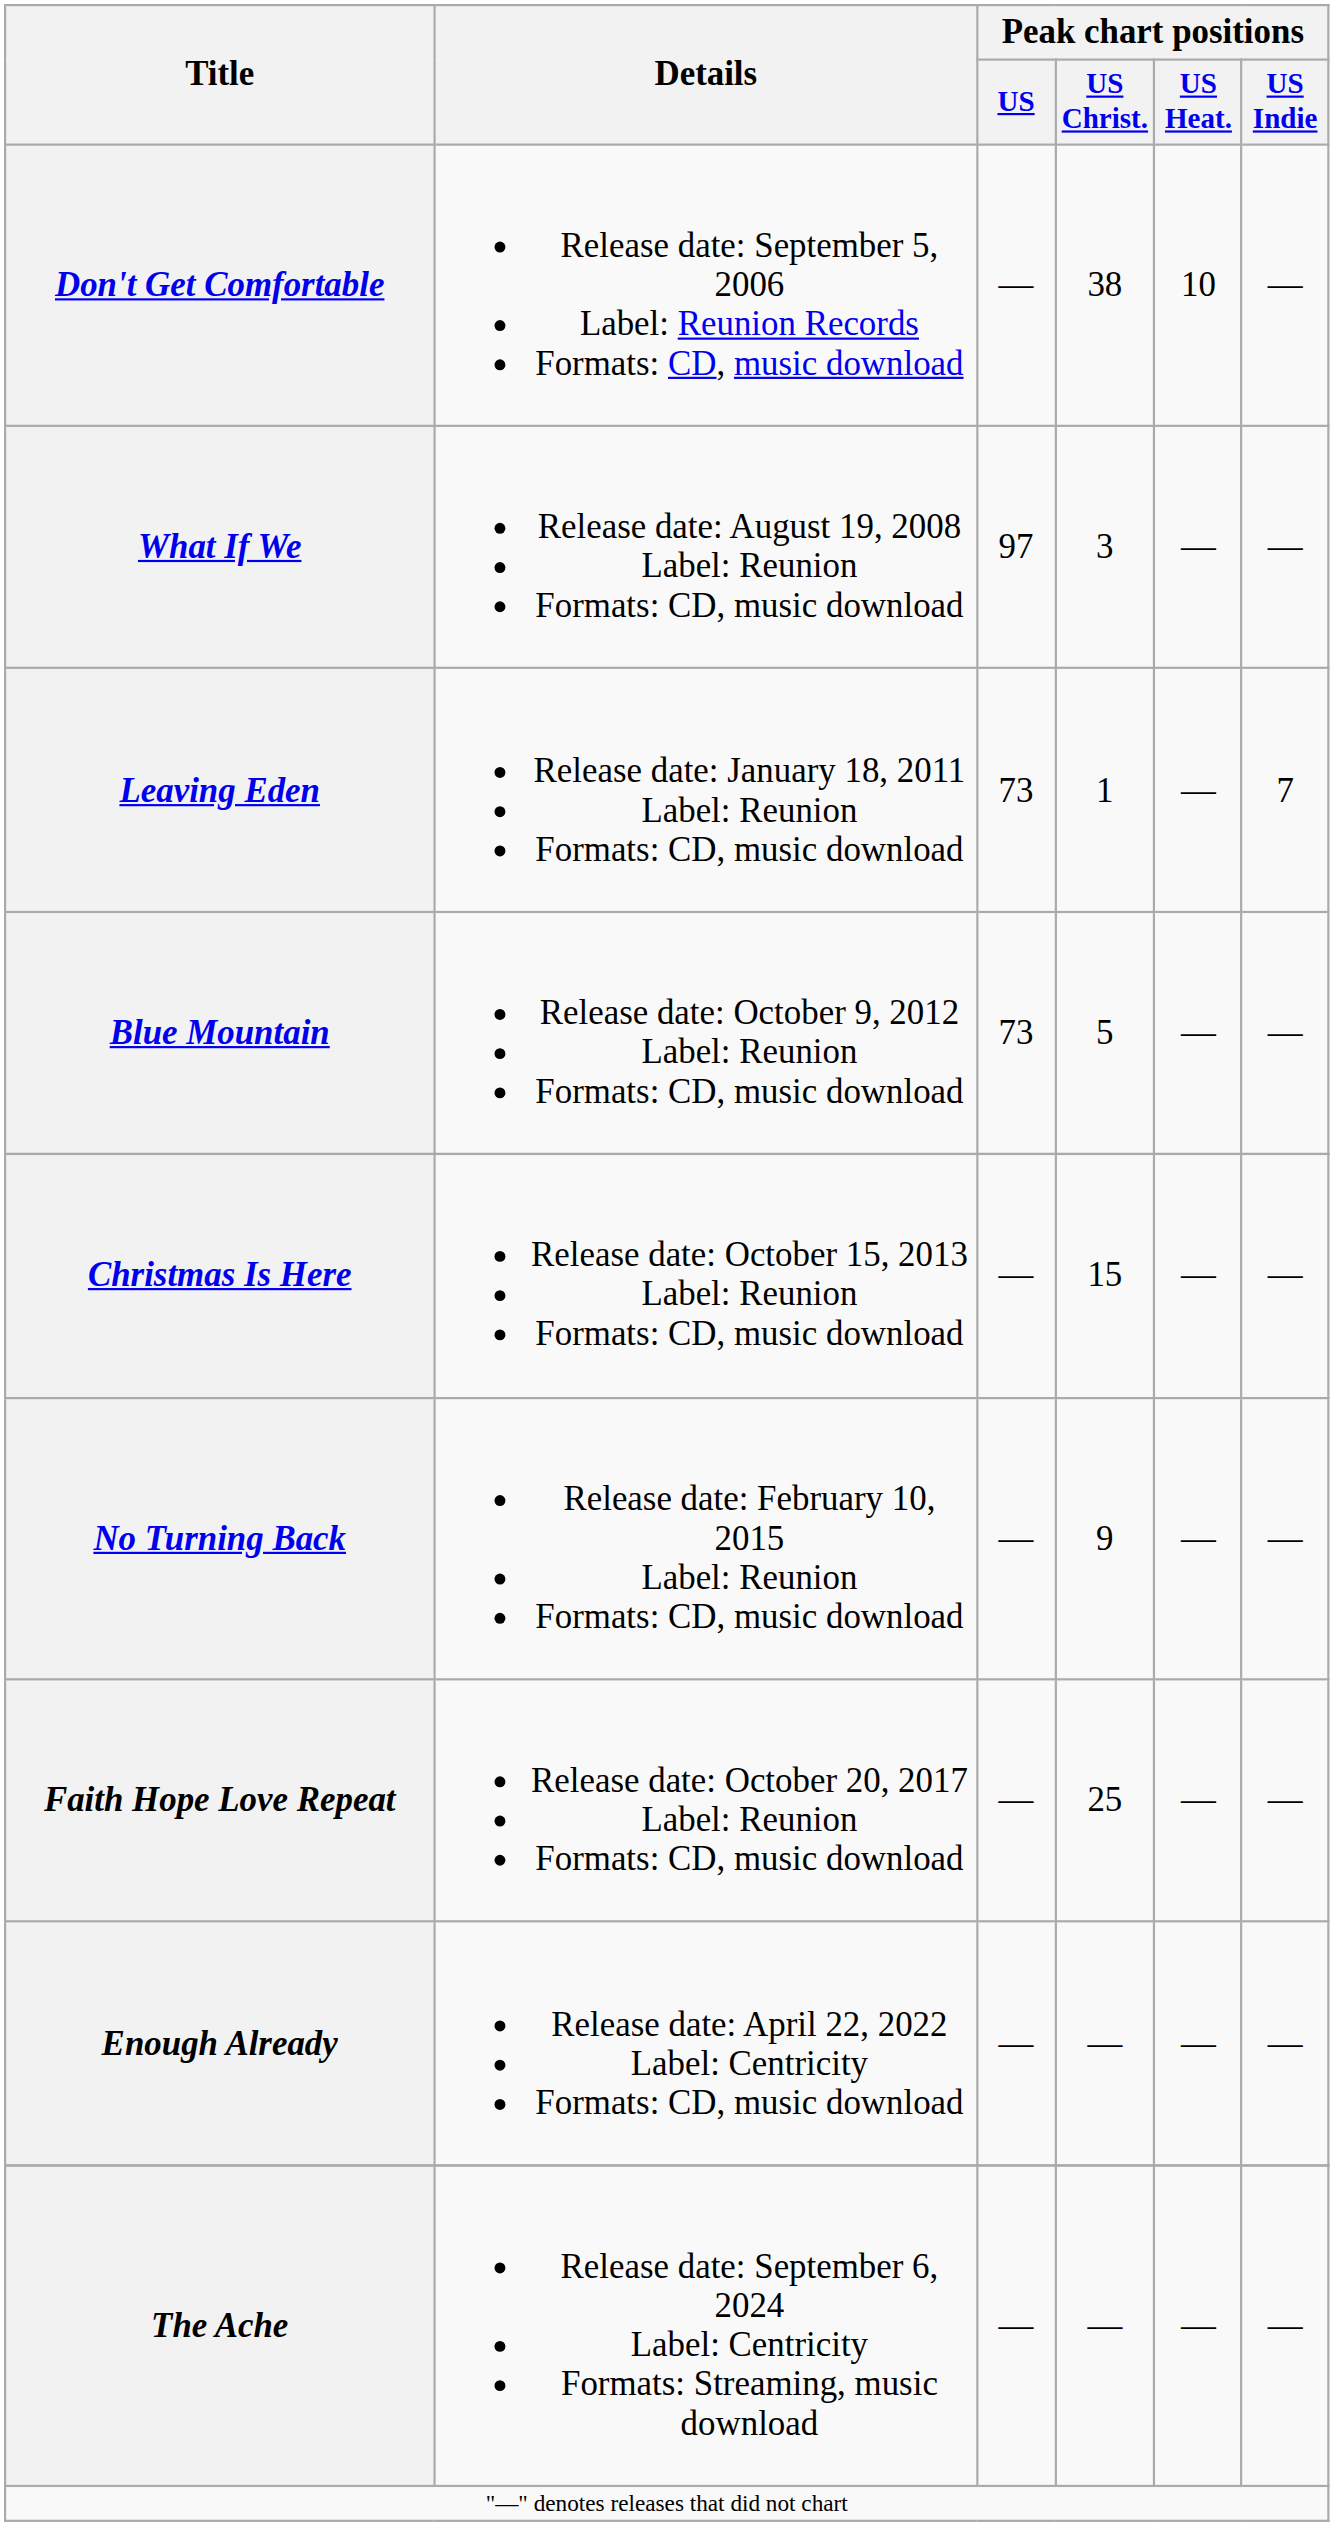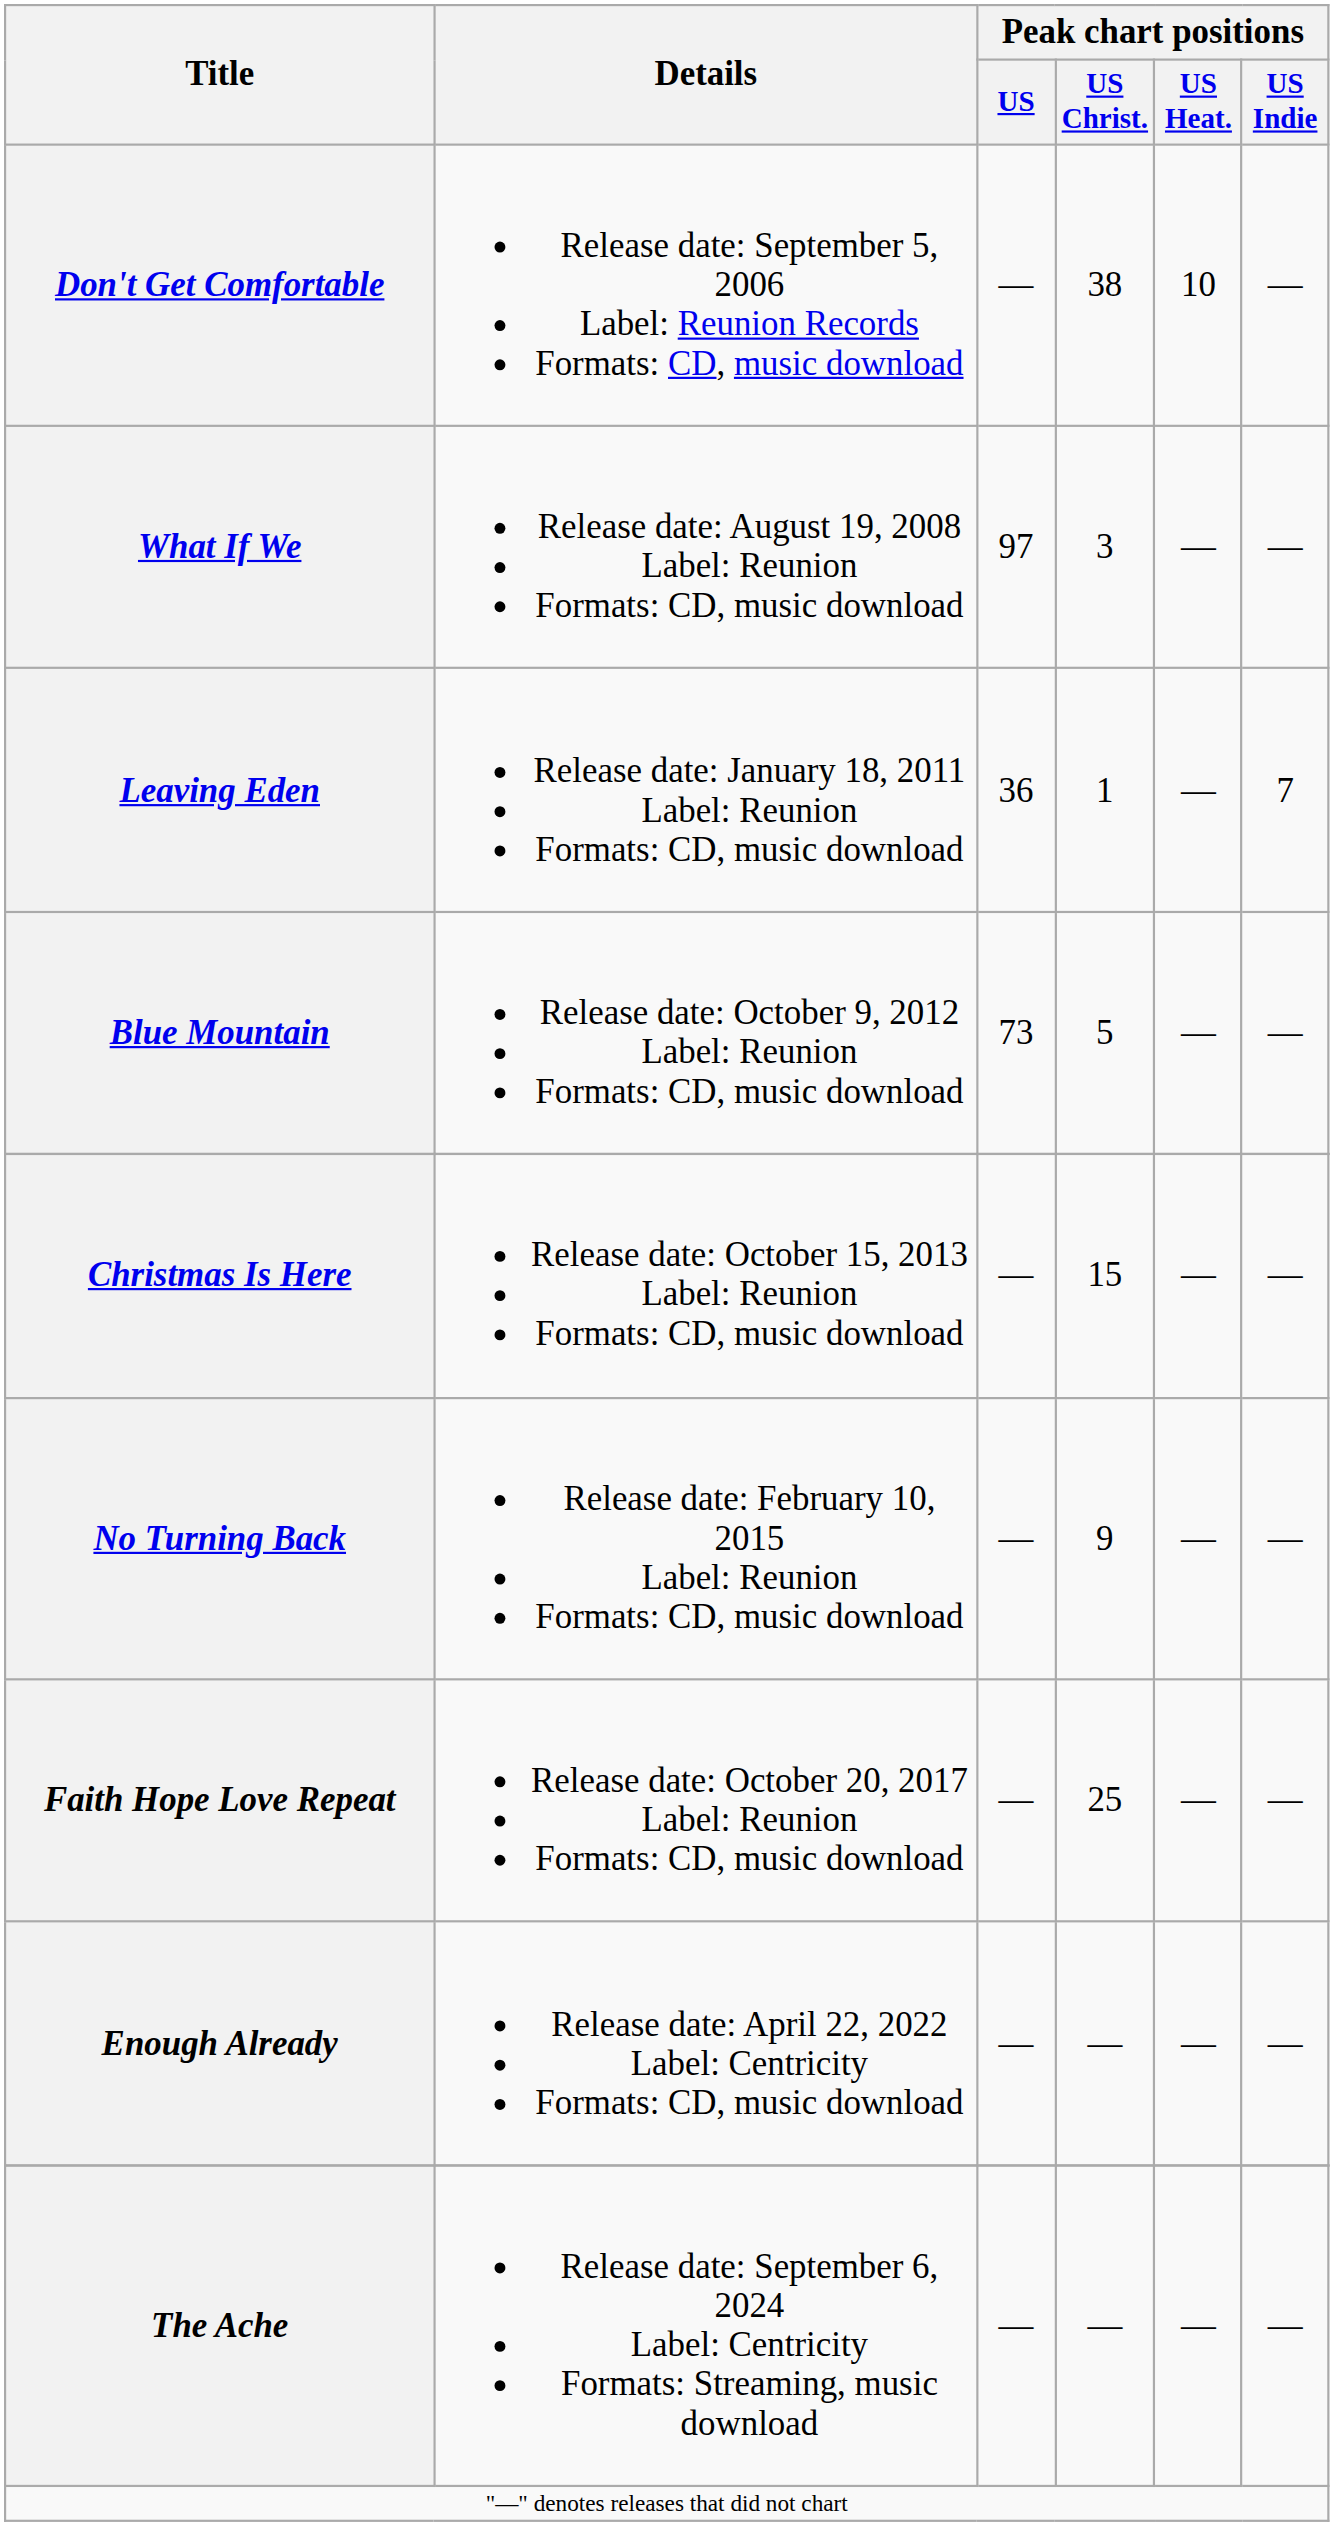Leaving Eden | Peak chart positions / US: 73 -> 36
